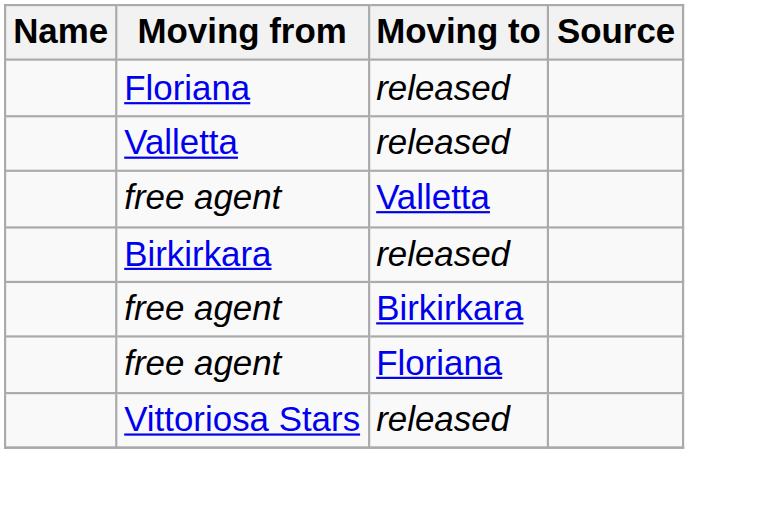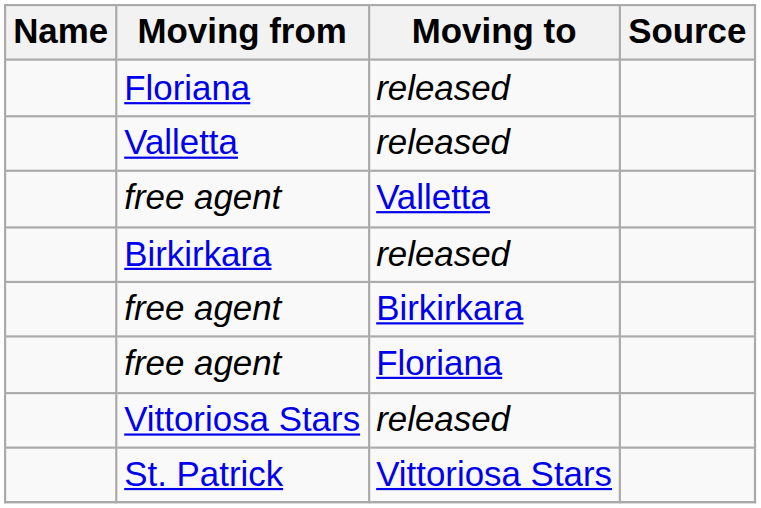+ row: St. Patrick | Vittoriosa Stars
